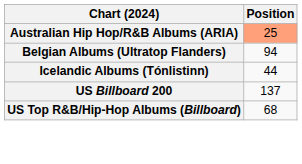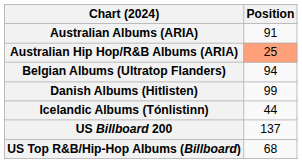+ row: Australian Albums (ARIA) | 91
+ row: Danish Albums (Hitlisten) | 99
